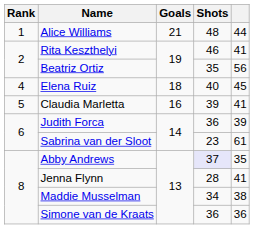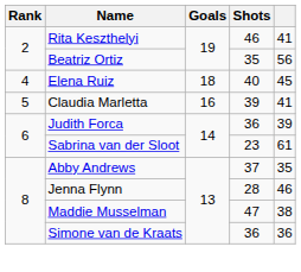- row: 1 | Alice Williams | 21 | 48 | 44
Abby Andrews | Shots: lavender background -> no background
Jenna Flynn | column 5: 41 -> 46
Maddie Musselman | Shots: 34 -> 47
